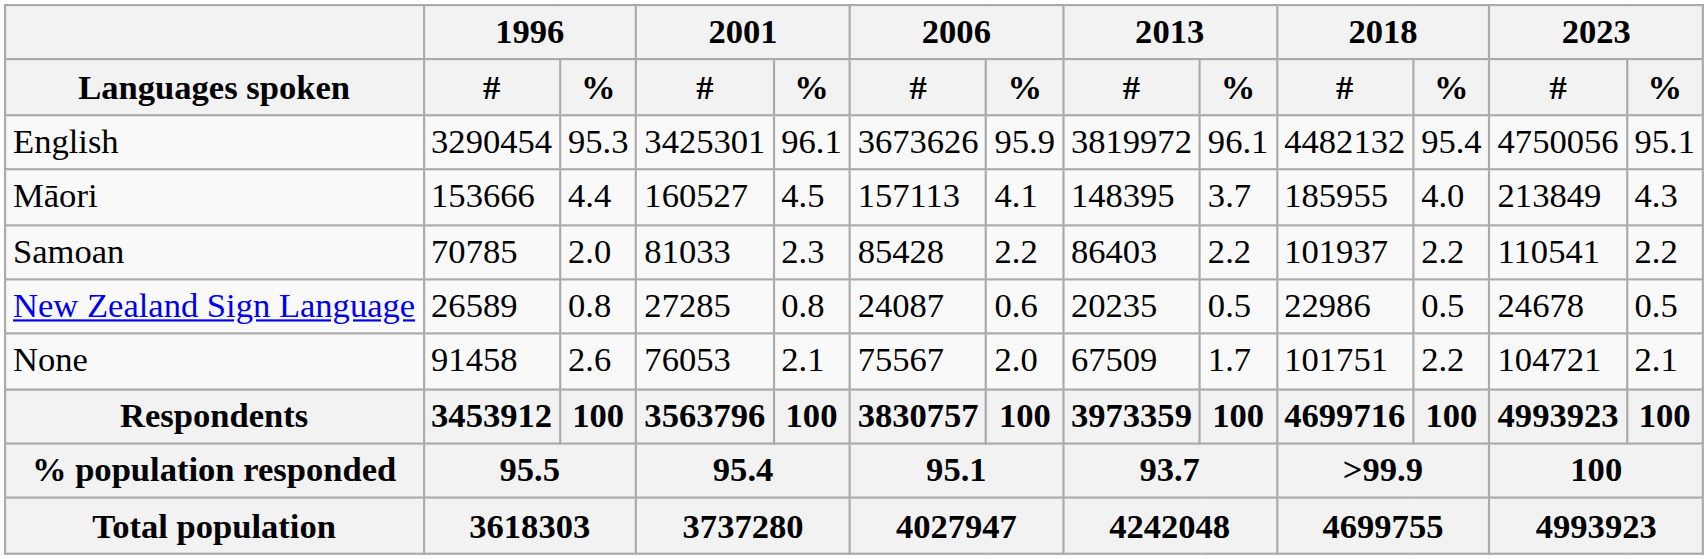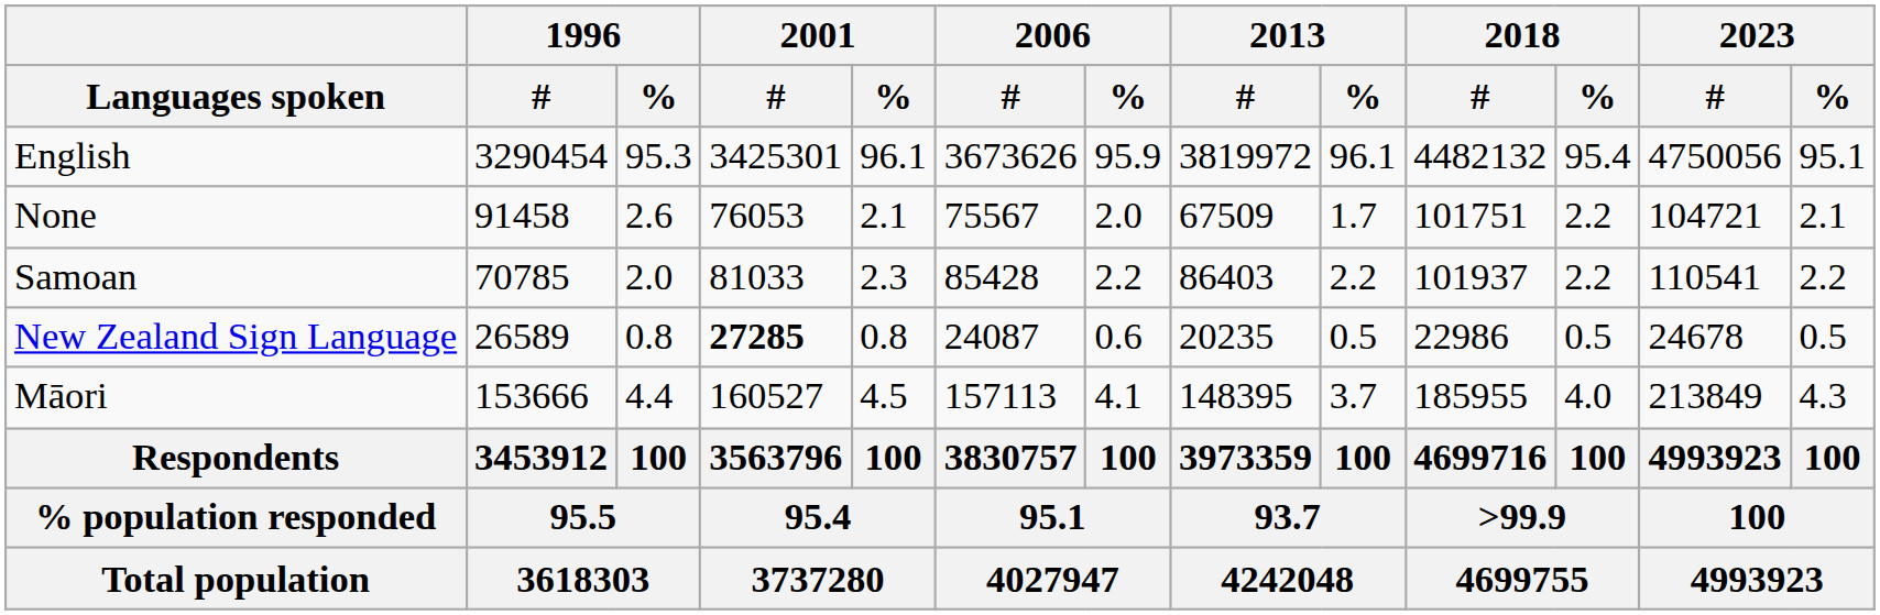rows swapped: Māori <-> None
New Zealand Sign Language | 2001 / #: normal -> bold
